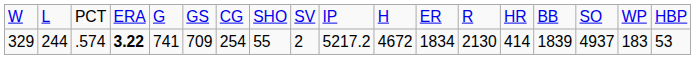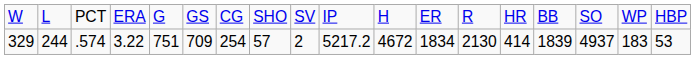329 | column 4: bold -> normal
329 | column 5: 741 -> 751
329 | column 8: 55 -> 57
